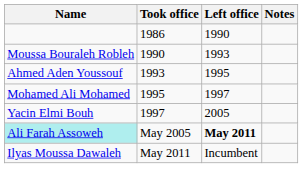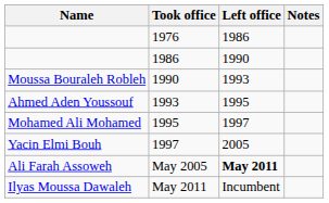+ row: 1976 | 1986
May 2005 | Name: paleturquoise background -> no background
